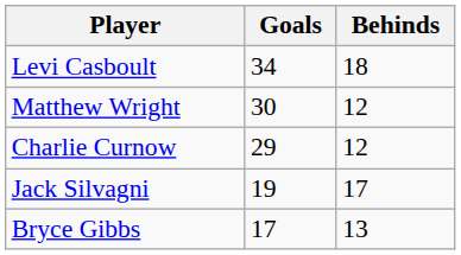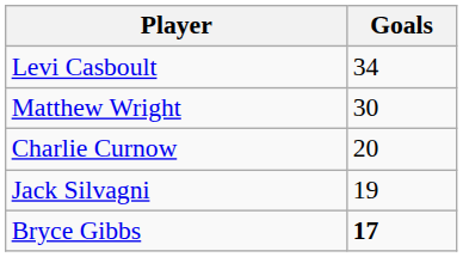- column: Behinds | 18 | 12 | 12 | 17 | 13
Charlie Curnow | Goals: 29 -> 20
Bryce Gibbs | Goals: normal -> bold
